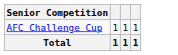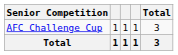+ column: Total | 3 | 3
